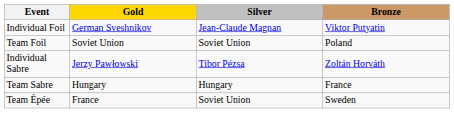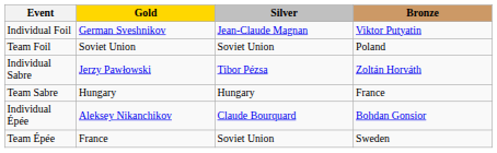+ row: Individual Épée | Aleksey Nikanchikov | Claude Bourquard | Bohdan Gonsior
